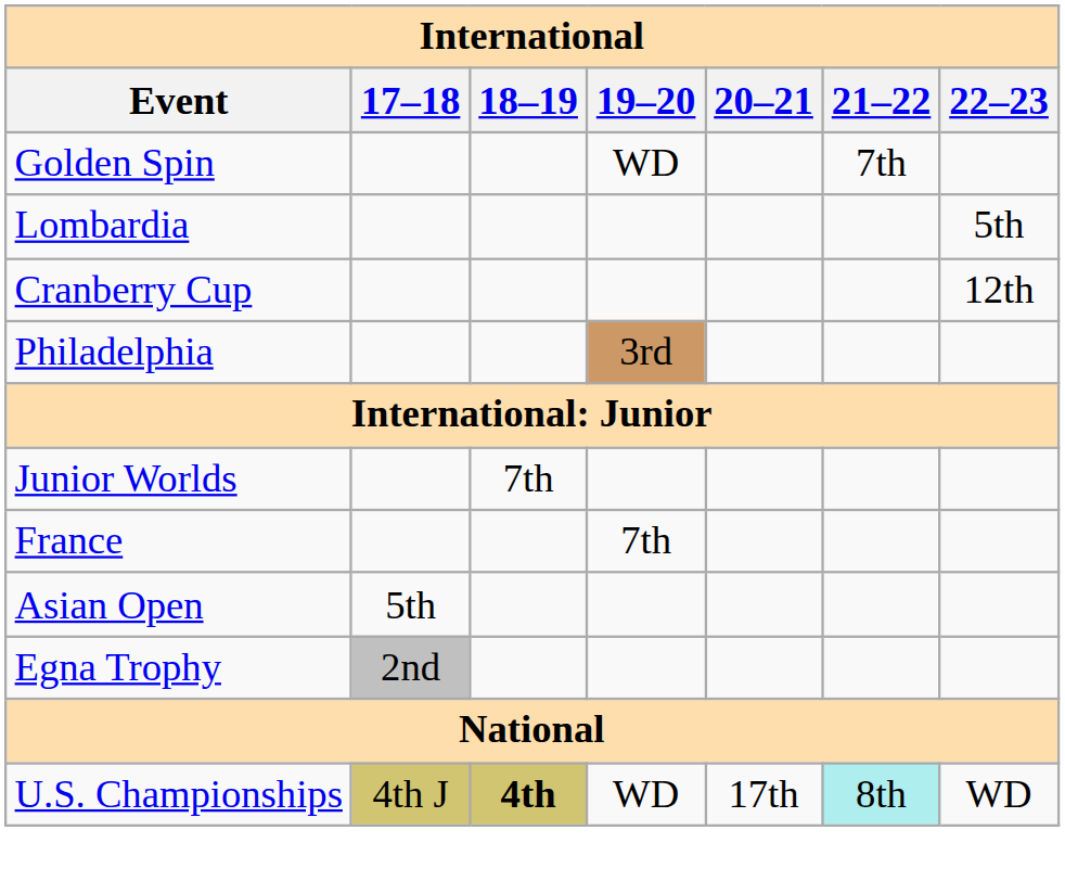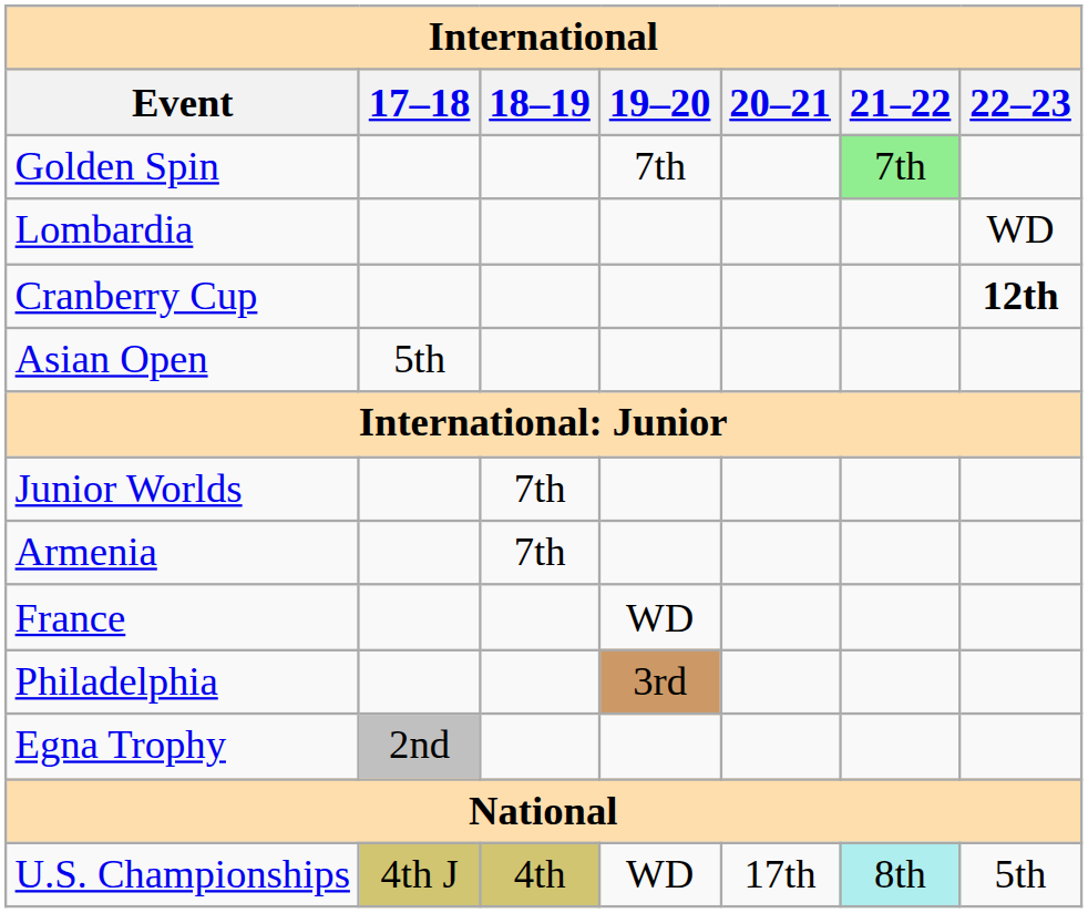Golden Spin | 19–20: WD -> 7th
Golden Spin | 21–22: no background -> lightgreen background
Lombardia | 22–23: 5th -> WD
Cranberry Cup | 22–23: normal -> bold
rows swapped: Philadelphia <-> Asian Open
+ row: Armenia | 7th
France | 19–20: 7th -> WD
U.S. Championships | 18–19: bold -> normal
U.S. Championships | 22–23: WD -> 5th
